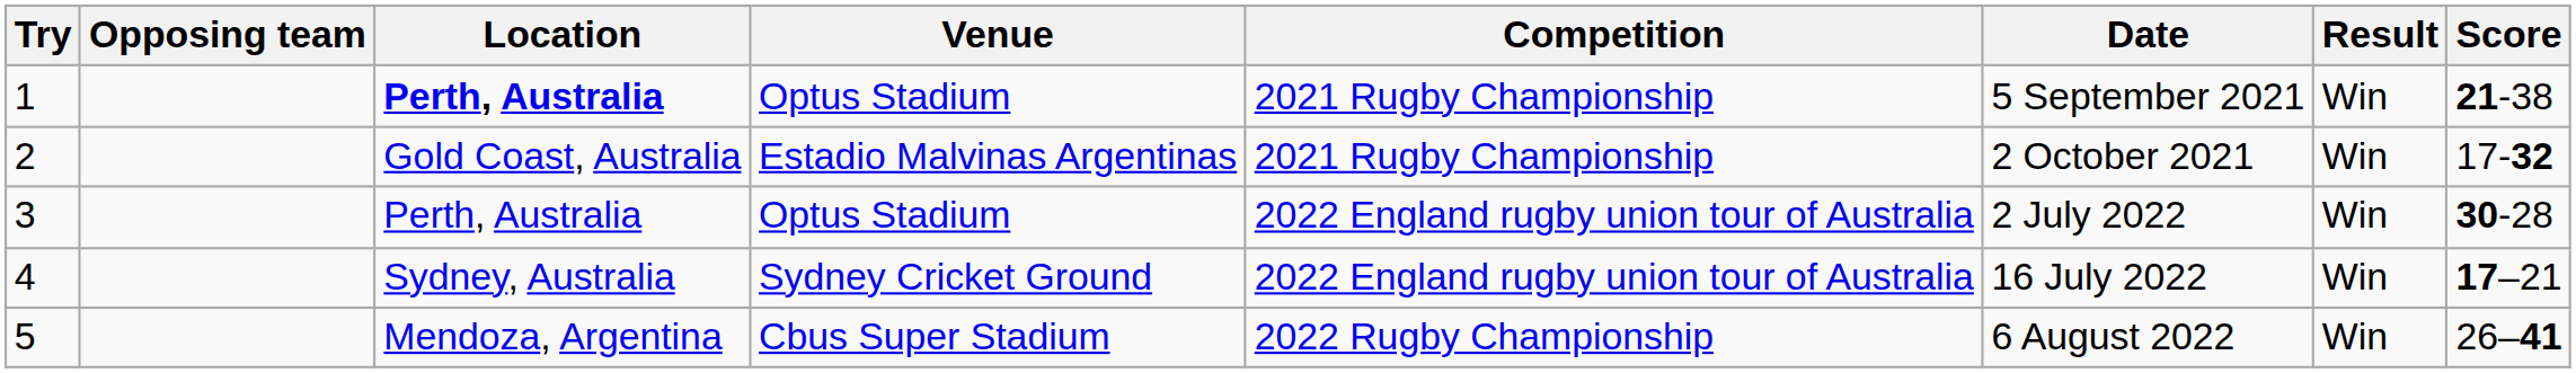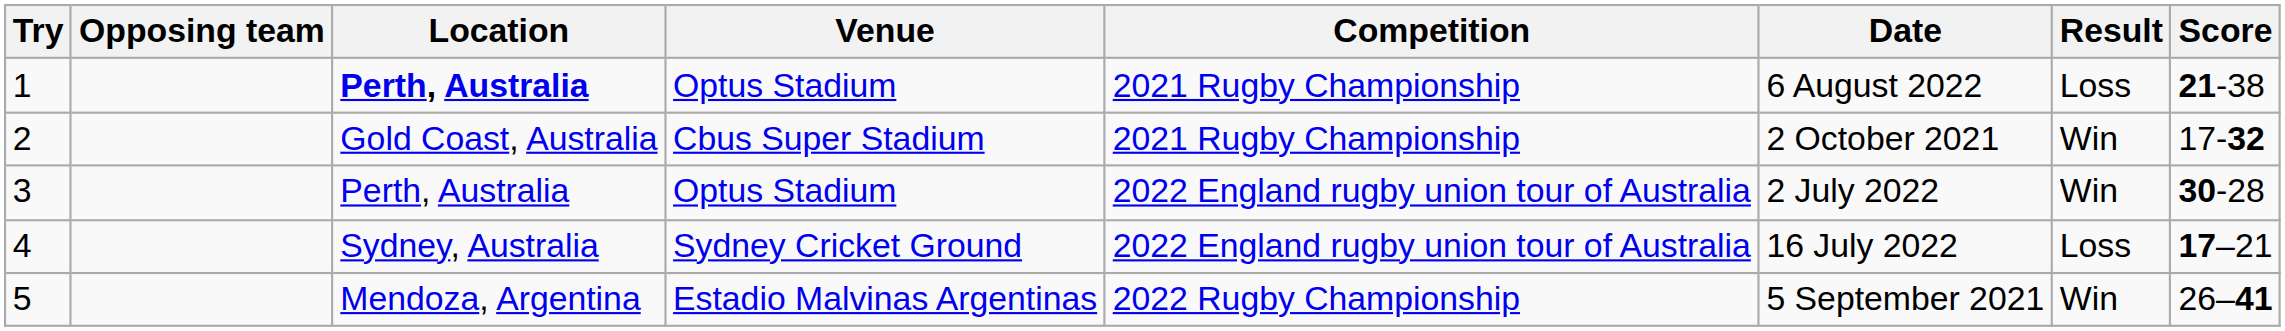1 | Date: 5 September 2021 -> 6 August 2022
1 | Result: Win -> Loss
2 | Venue: Estadio Malvinas Argentinas -> Cbus Super Stadium
4 | Result: Win -> Loss
5 | Venue: Cbus Super Stadium -> Estadio Malvinas Argentinas
5 | Date: 6 August 2022 -> 5 September 2021
